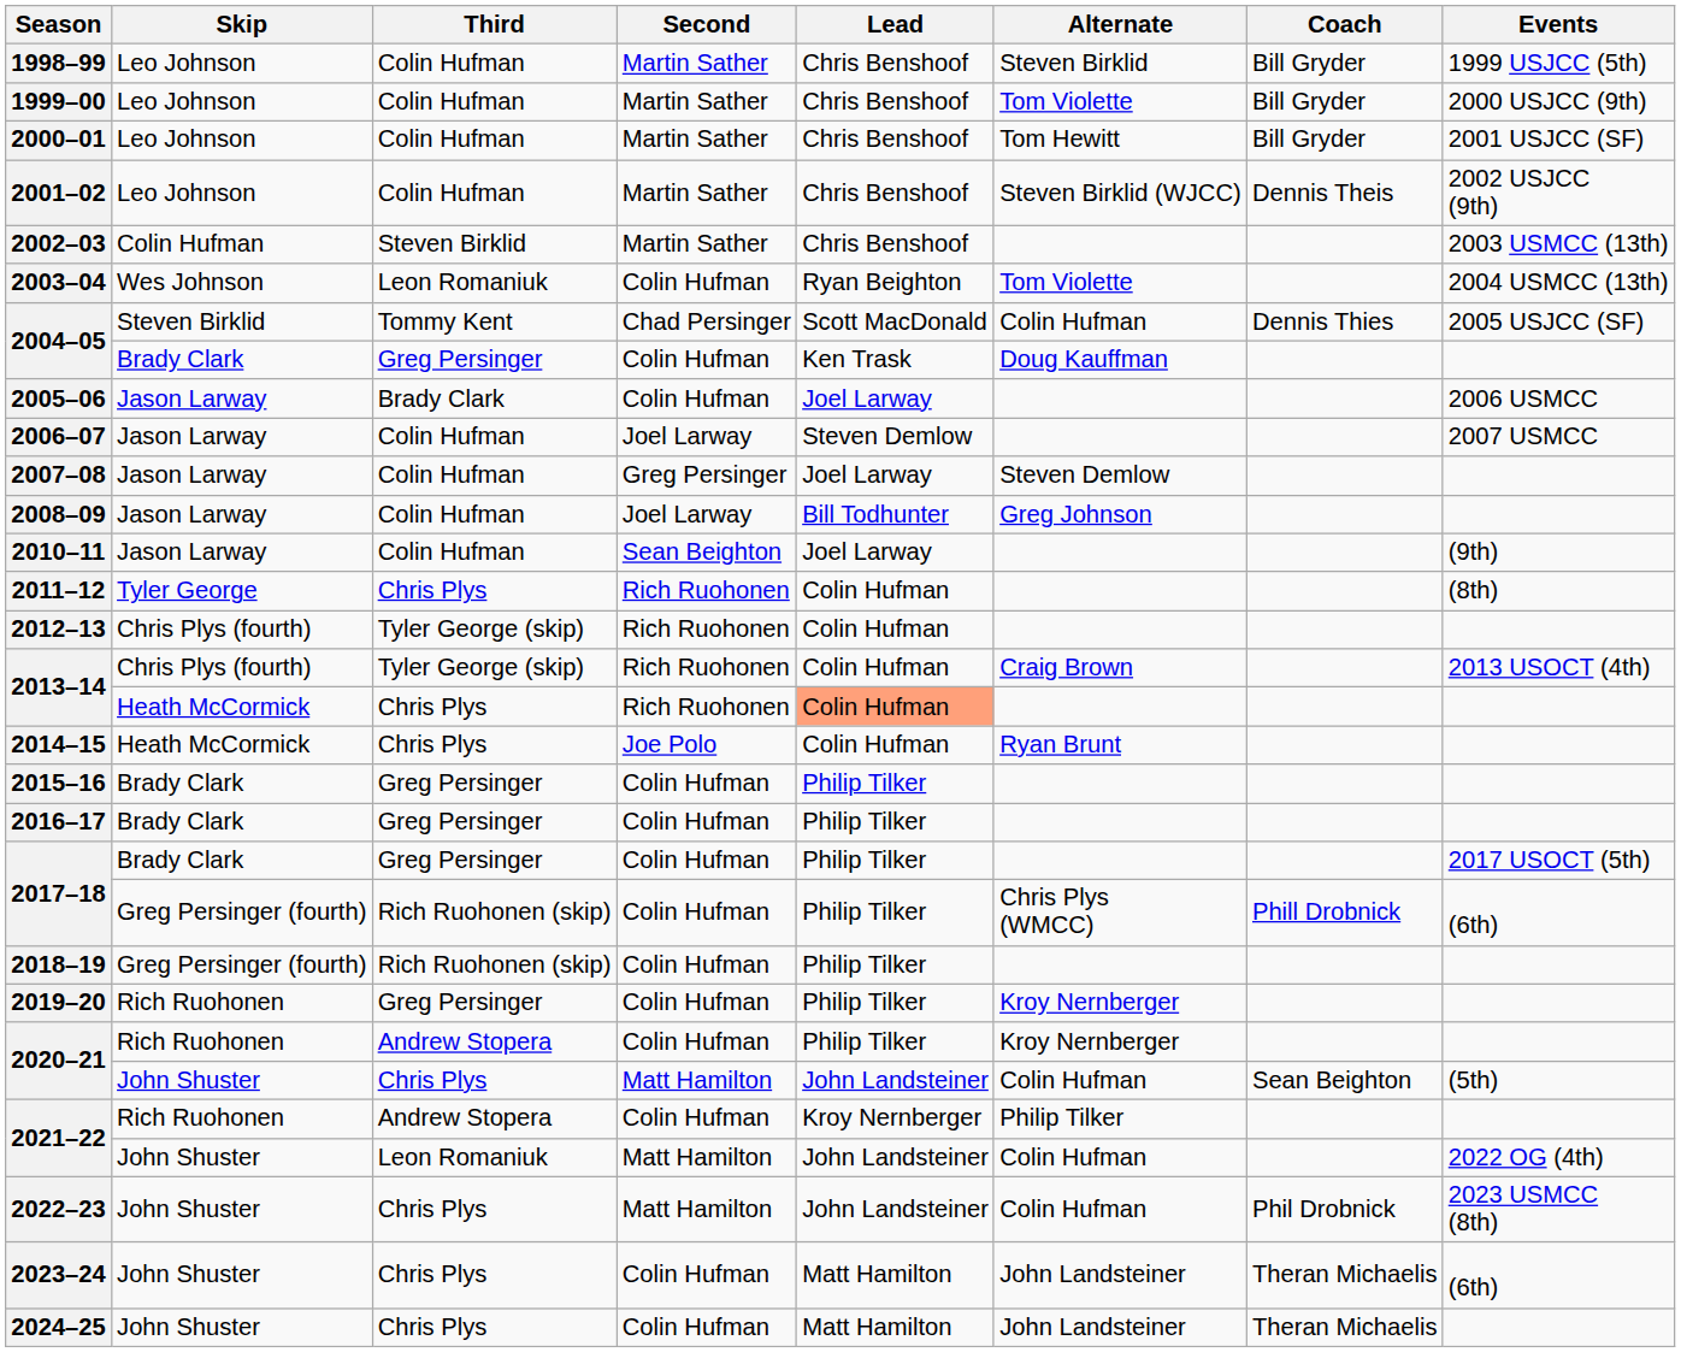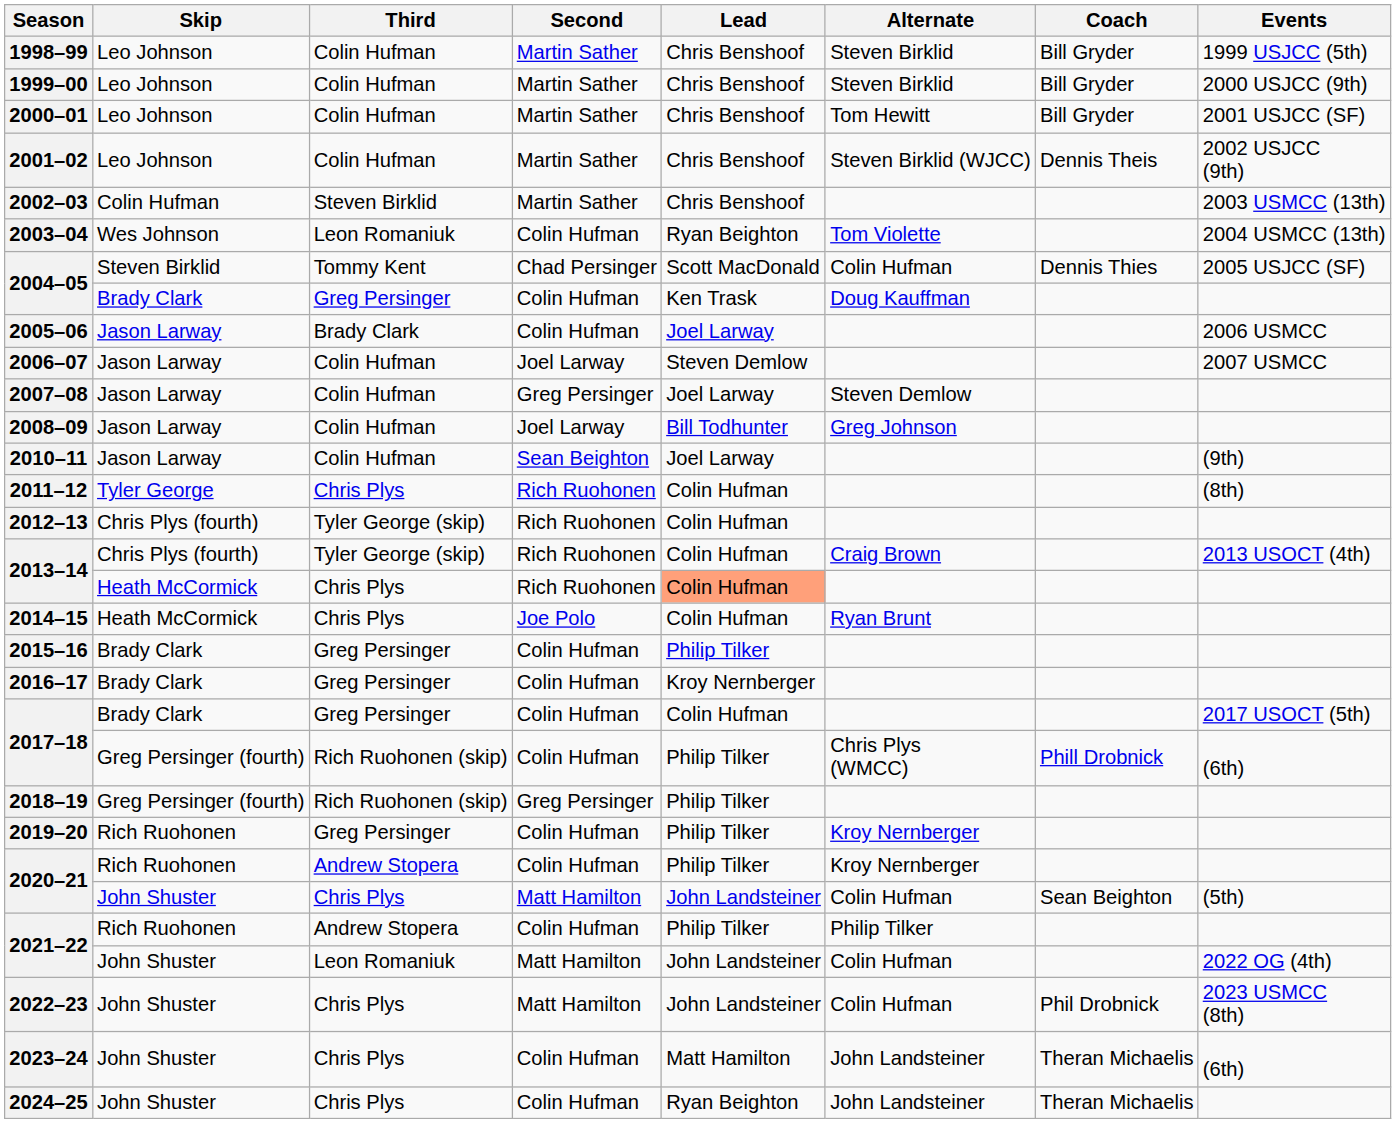1999–00 | Alternate: Tom Violette -> Steven Birklid
2016–17 | Lead: Philip Tilker -> Kroy Nernberger
2017–18 / Brady Clark | Lead: Philip Tilker -> Colin Hufman
2018–19 | Second: Colin Hufman -> Greg Persinger
2021–22 / Rich Ruohonen | Lead: Kroy Nernberger -> Philip Tilker
2024–25 | Lead: Matt Hamilton -> Ryan Beighton
